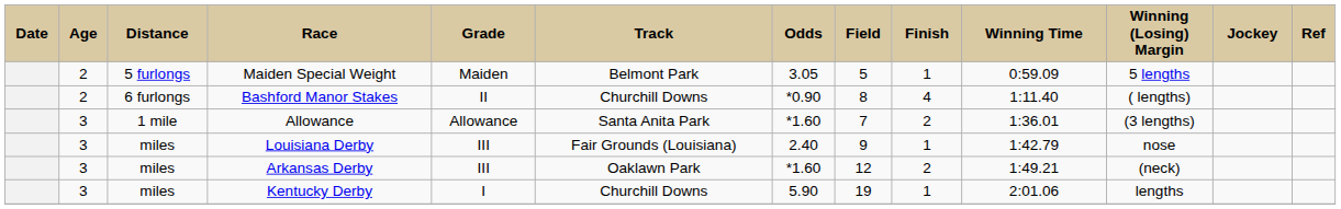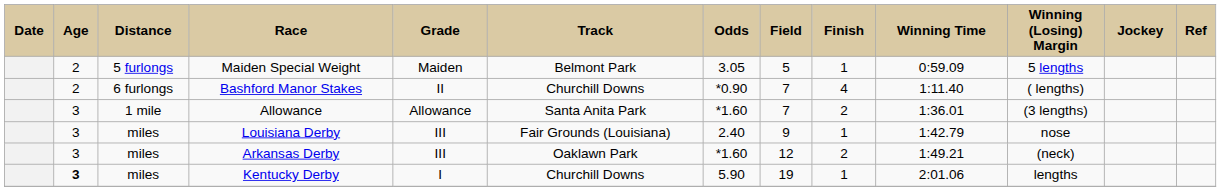Bashford Manor Stakes | Field: 8 -> 7
Kentucky Derby | Age: normal -> bold
